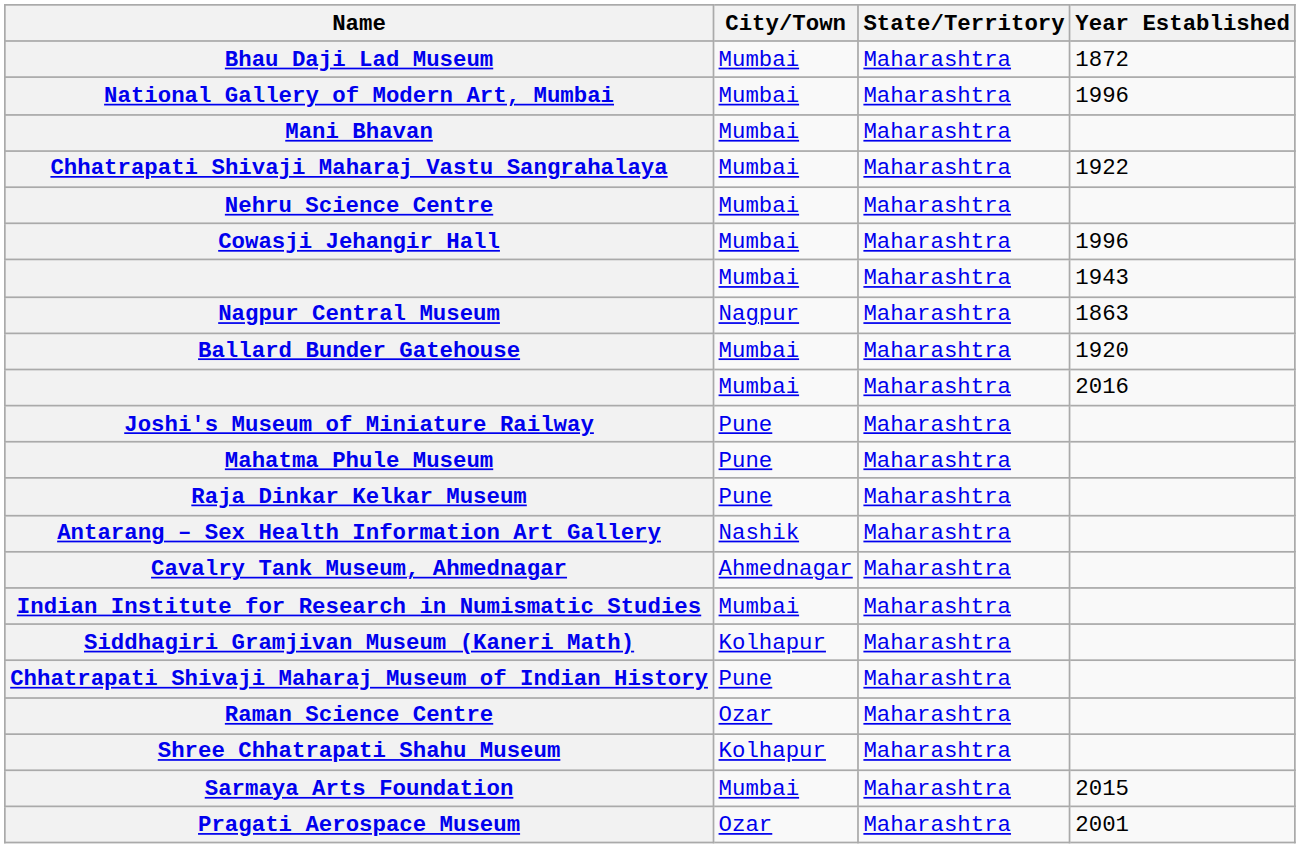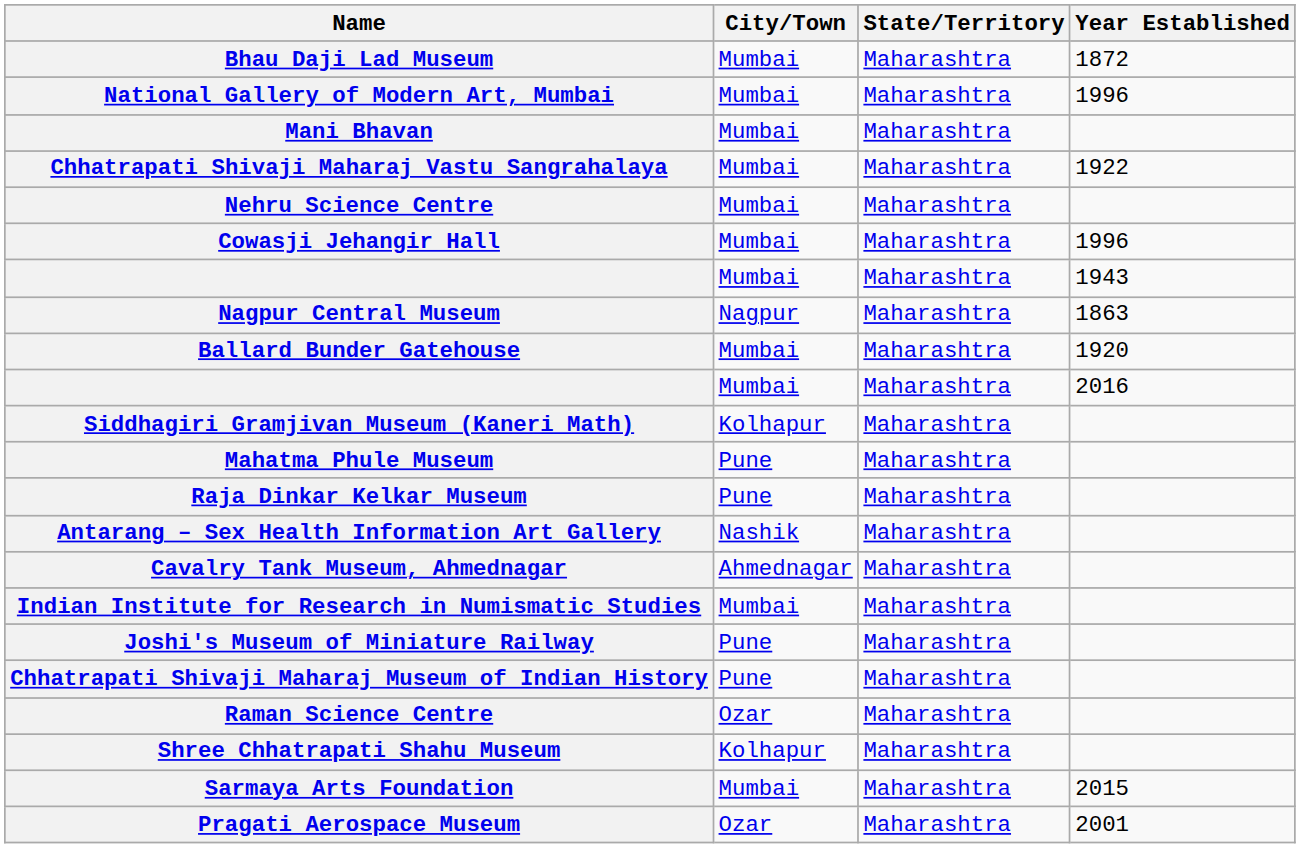rows swapped: Joshi's Museum of Miniature Railway <-> Siddhagiri Gramjivan Museum (Kaneri Math)
